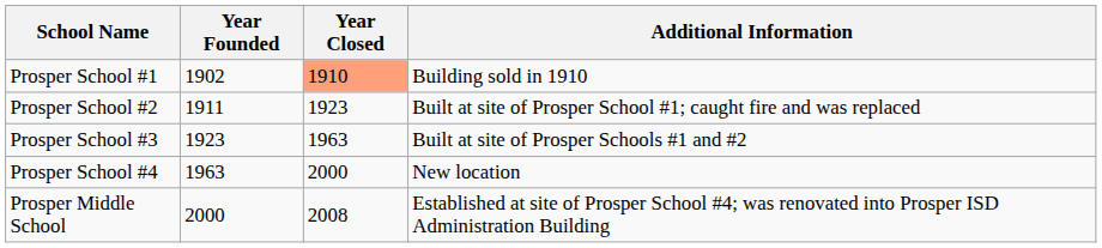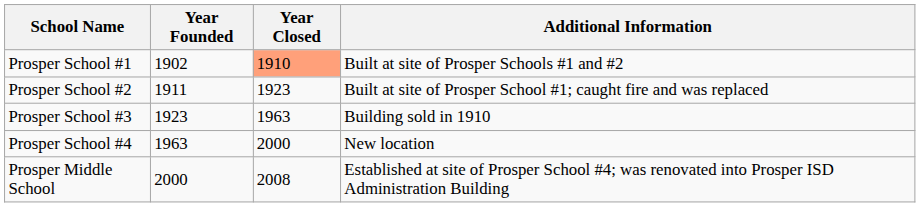Prosper School #1 | Additional Information: Building sold in 1910 -> Built at site of Prosper Schools #1 and #2
Prosper School #3 | Additional Information: Built at site of Prosper Schools #1 and #2 -> Building sold in 1910
